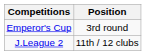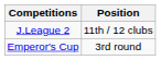rows swapped: J.League 2 <-> Emperor's Cup
